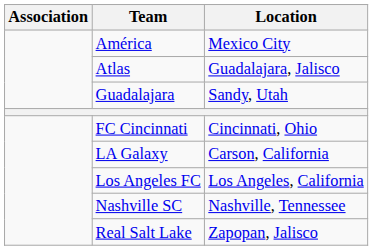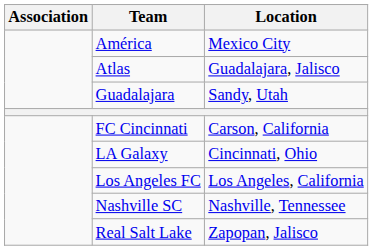FC Cincinnati | Location: Cincinnati, Ohio -> Carson, California
LA Galaxy | Location: Carson, California -> Cincinnati, Ohio
